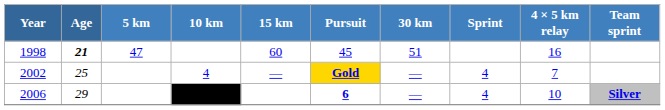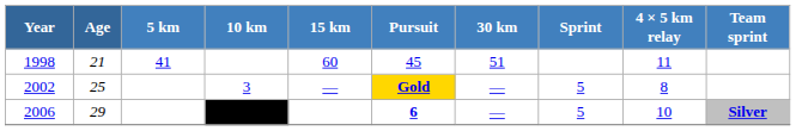1998 | Age: bold -> normal
1998 | 5 km: 47 -> 41
1998 | 4 × 5 km relay: 16 -> 11
2002 | 10 km: 4 -> 3
2002 | Sprint: 4 -> 5
2002 | 4 × 5 km relay: 7 -> 8
2006 | Sprint: 4 -> 5
